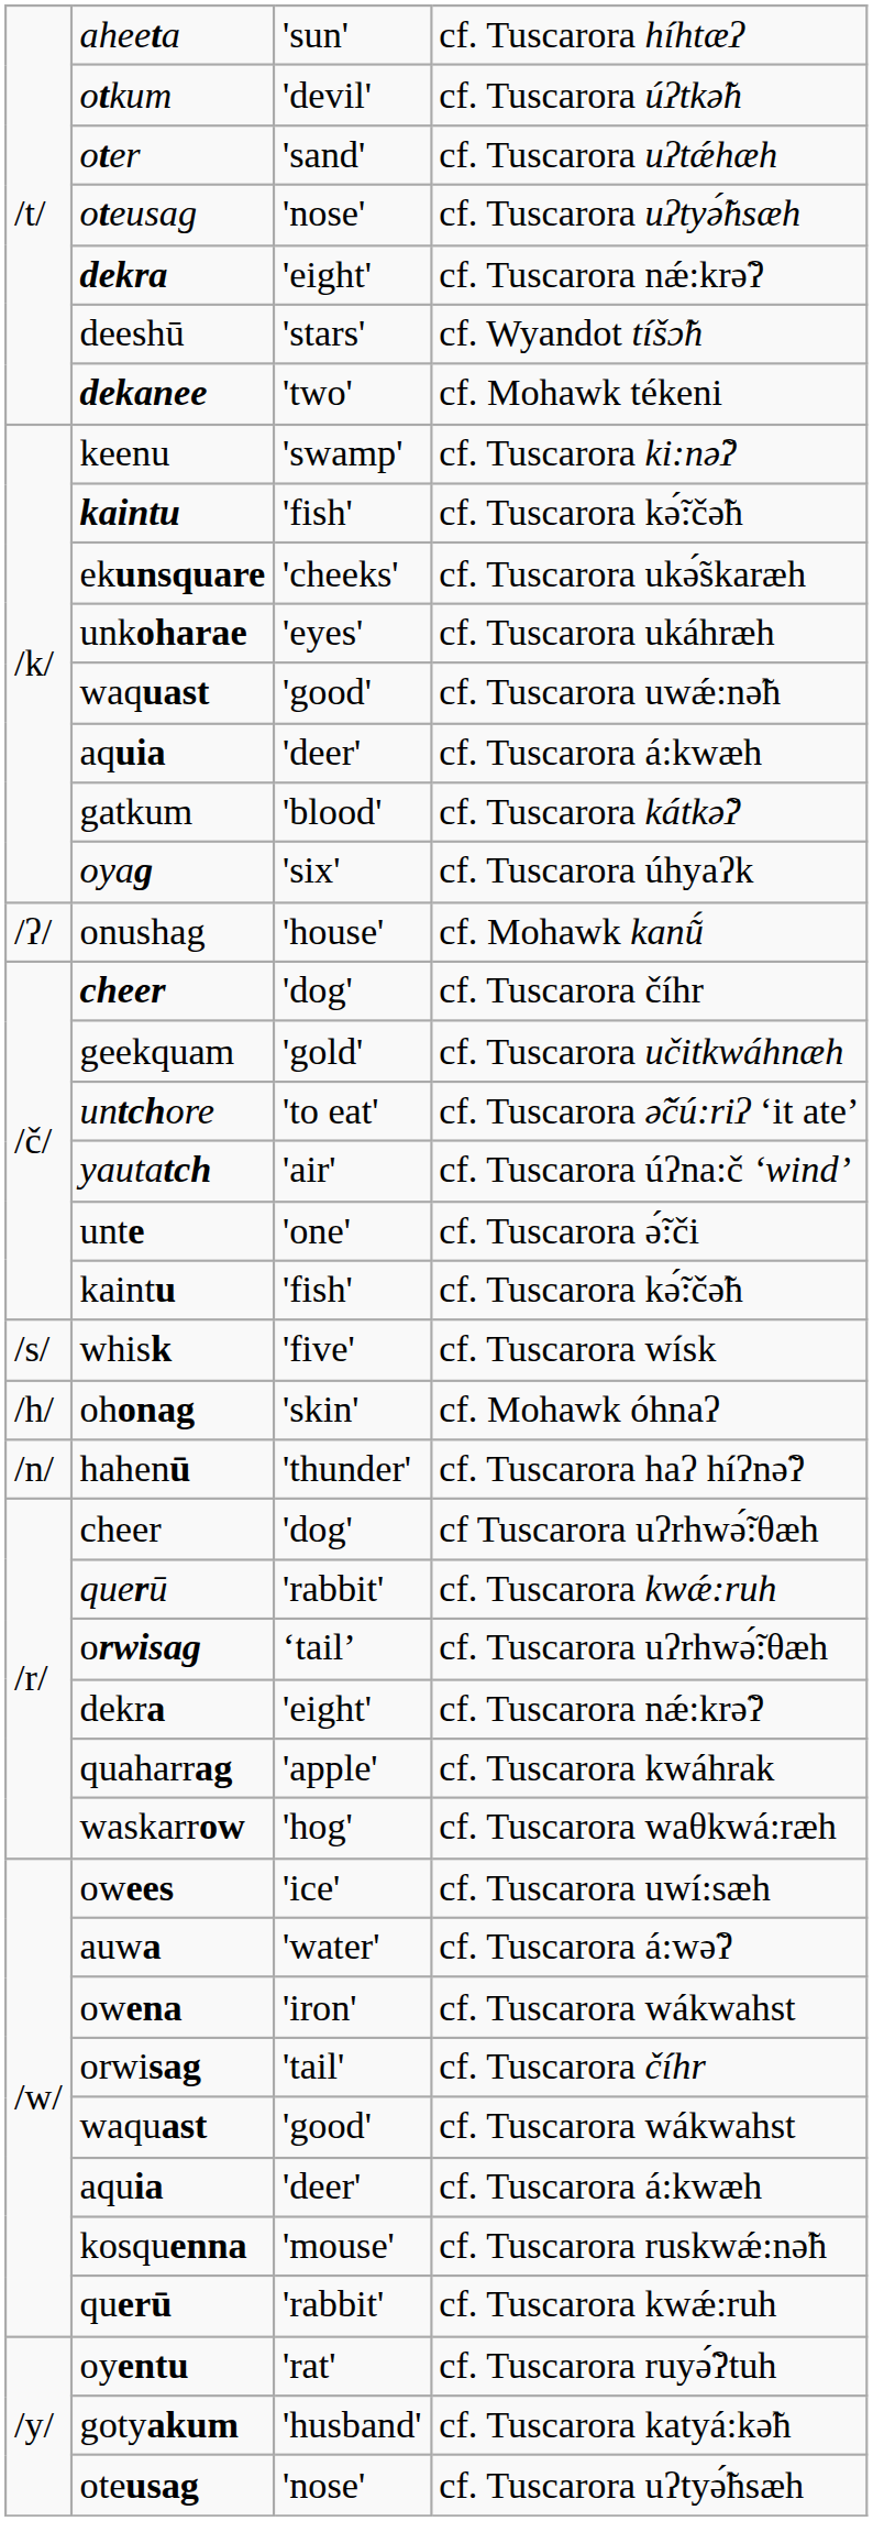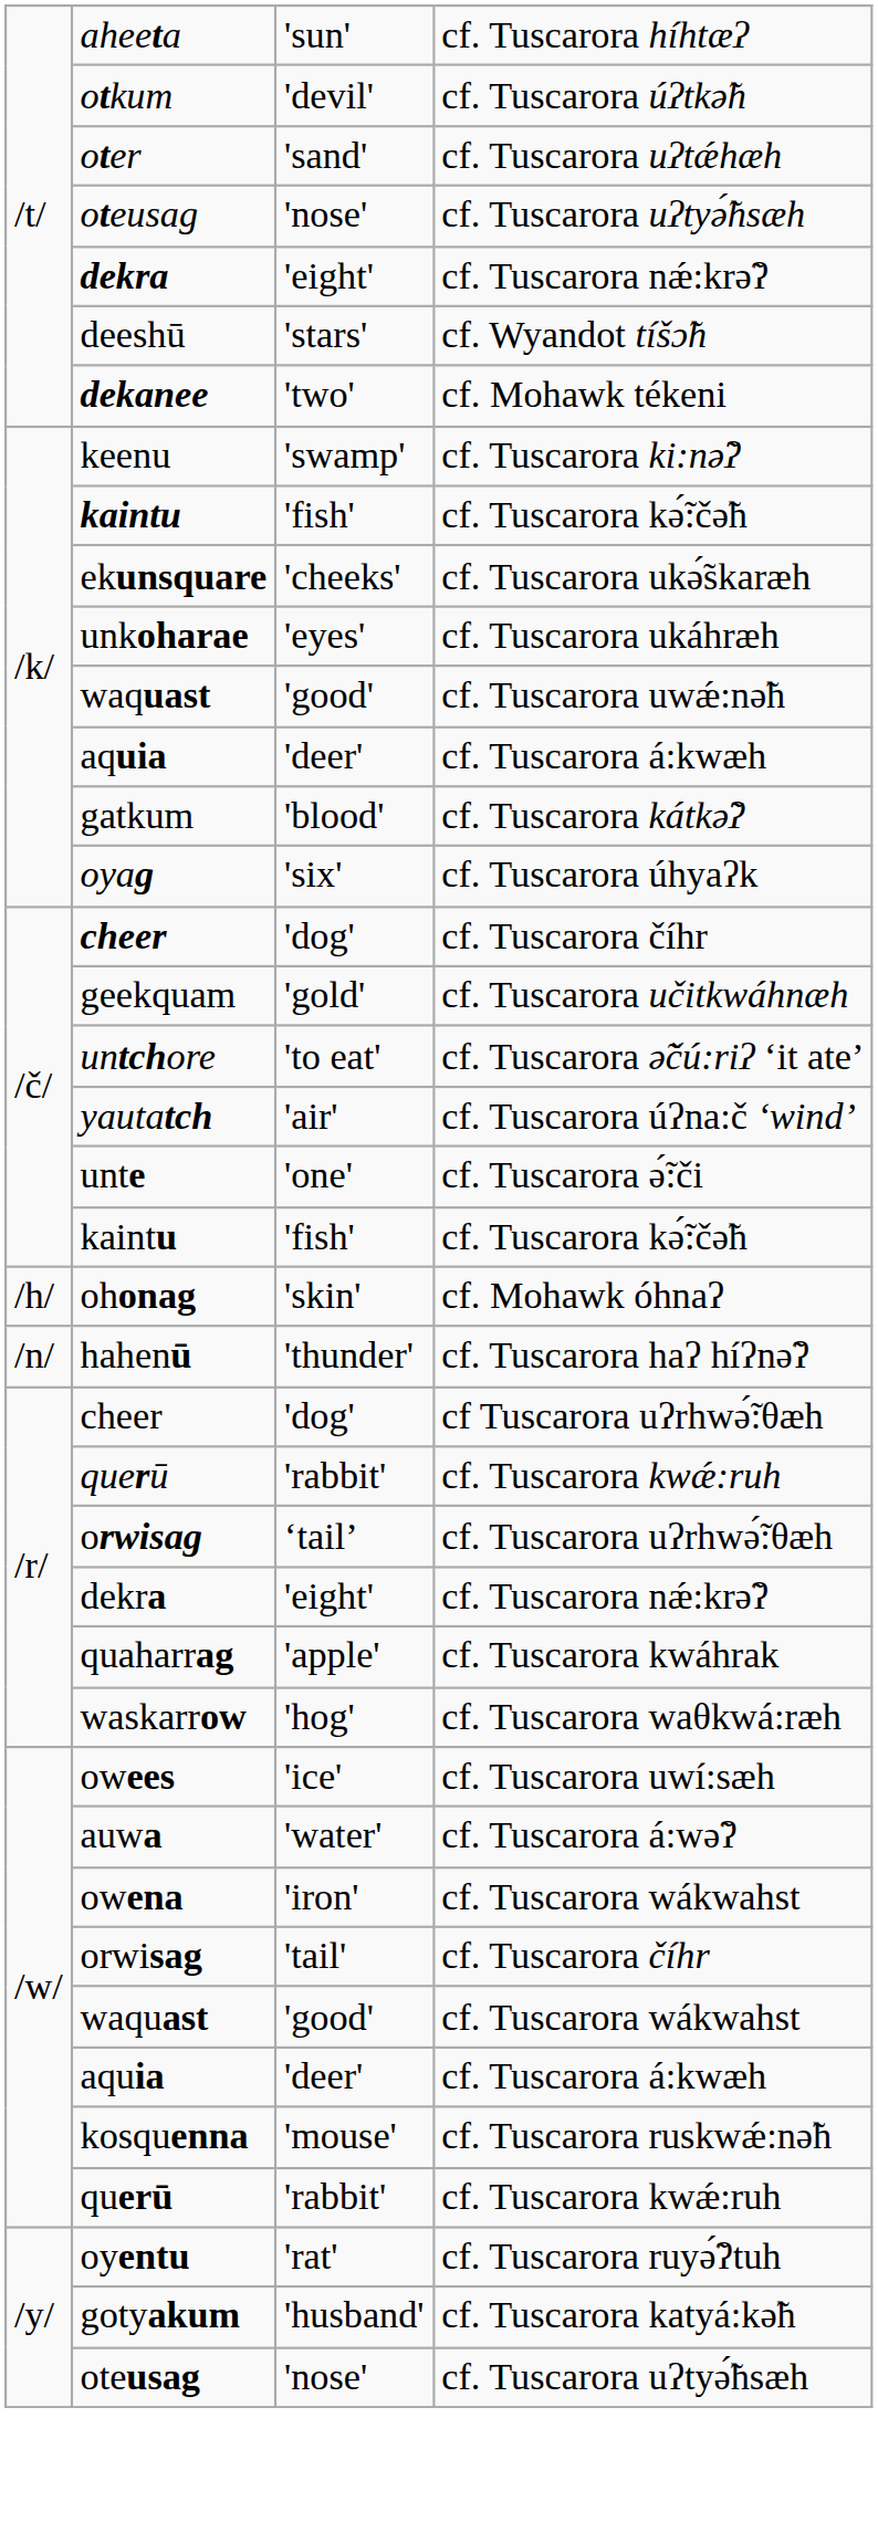- row: /ʔ/ | onushag | 'house' | cf. Mohawk kanṹ
- row: /s/ | whisk | 'five' | cf. Tuscarora wísk
